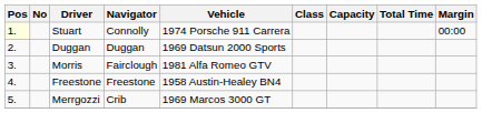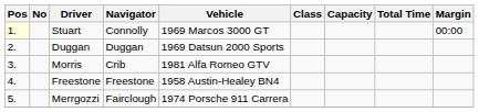Stuart | Vehicle: 1974 Porsche 911 Carrera -> 1969 Marcos 3000 GT
Morris | Navigator: Fairclough -> Crib
Merrgozzi | Navigator: Crib -> Fairclough
Merrgozzi | Vehicle: 1969 Marcos 3000 GT -> 1974 Porsche 911 Carrera
